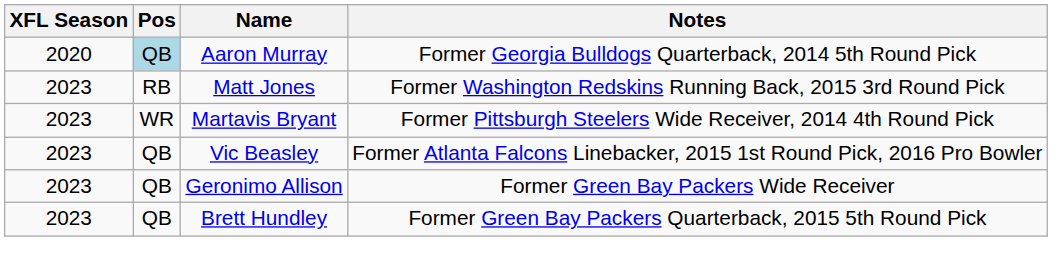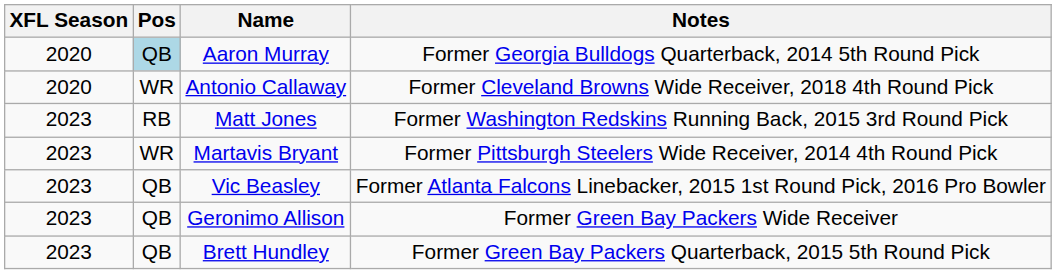+ row: 2020 | WR | Antonio Callaway | Former Cleveland Browns Wide Receiver, 2018 4th Round Pick
